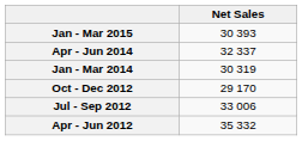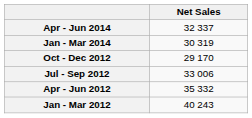- row: Jan - Mar 2015 | 30 393
+ row: Jan - Mar 2012 | 40 243
